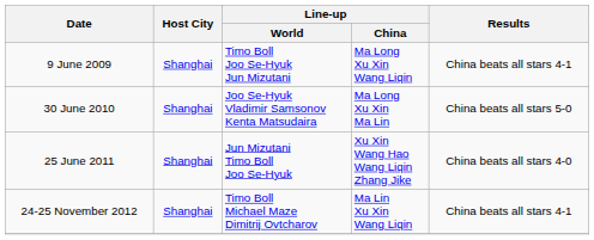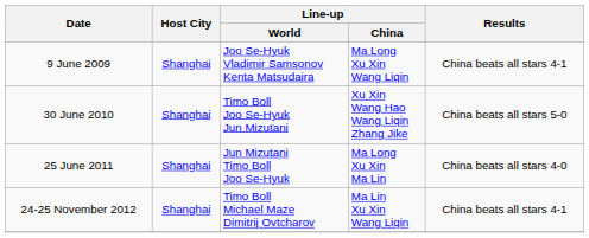9 June 2009 | Line-up / World: Timo Boll Joo Se-Hyuk Jun Mizutani -> Joo Se-Hyuk Vladimir Samsonov Kenta Matsudaira
30 June 2010 | Line-up / World: Joo Se-Hyuk Vladimir Samsonov Kenta Matsudaira -> Timo Boll Joo Se-Hyuk Jun Mizutani
30 June 2010 | Line-up / China: Ma Long Xu Xin Ma Lin -> Xu Xin Wang Hao Wang Liqin Zhang Jike
25 June 2011 | Line-up / China: Xu Xin Wang Hao Wang Liqin Zhang Jike -> Ma Long Xu Xin Ma Lin
